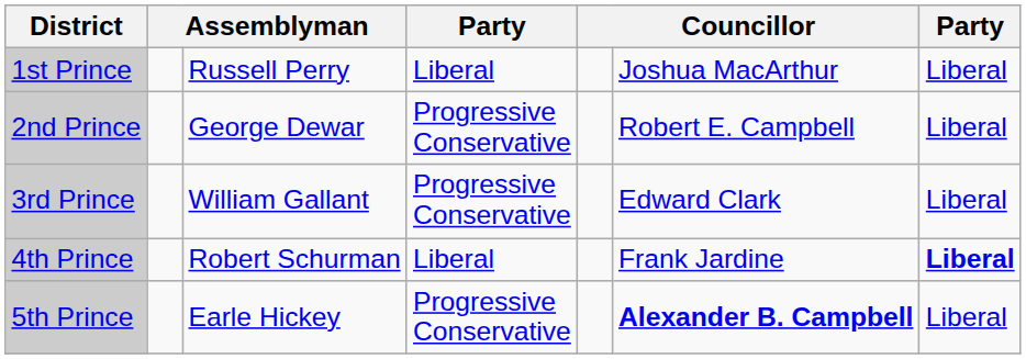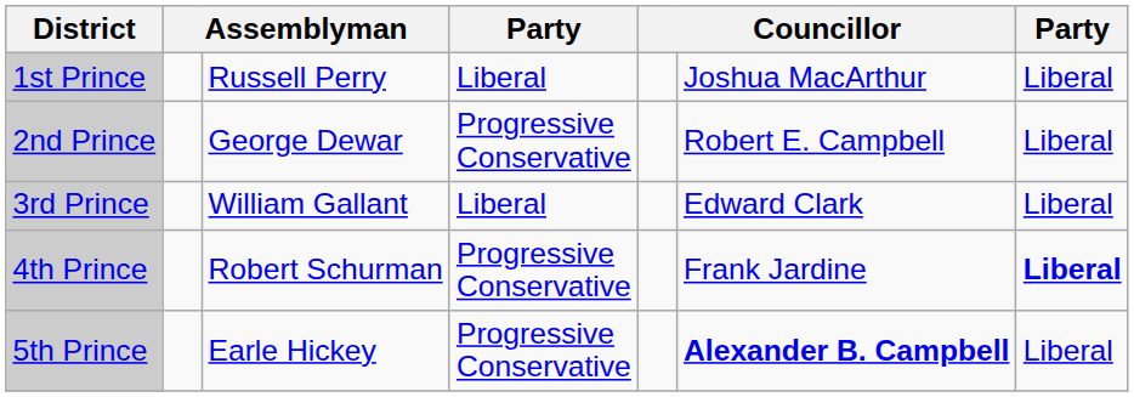3rd Prince | column 4: Progressive Conservative -> Liberal
4th Prince | column 4: Liberal -> Progressive Conservative
